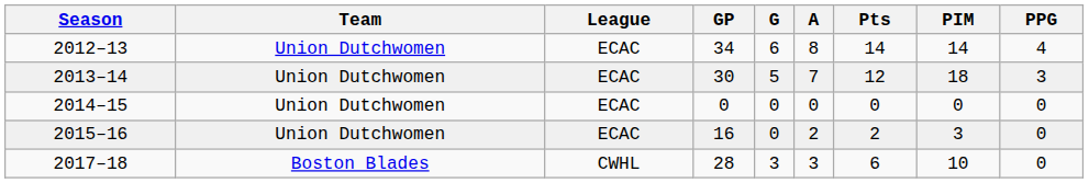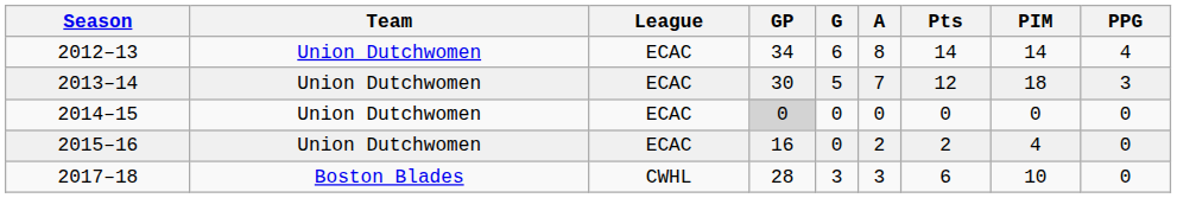2014–15 | GP: no background -> lightgrey background
2015–16 | PIM: 3 -> 4
